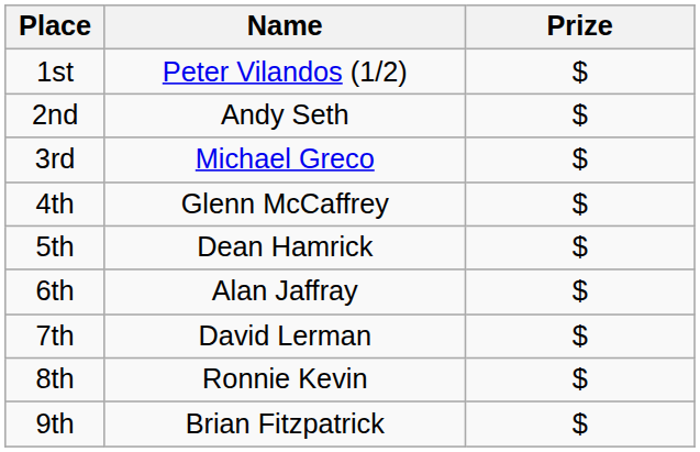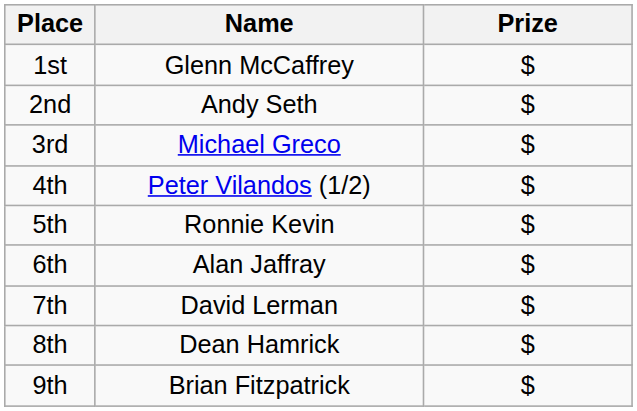1st | Name: Peter Vilandos (1/2) -> Glenn McCaffrey
4th | Name: Glenn McCaffrey -> Peter Vilandos (1/2)
5th | Name: Dean Hamrick -> Ronnie Kevin
8th | Name: Ronnie Kevin -> Dean Hamrick
